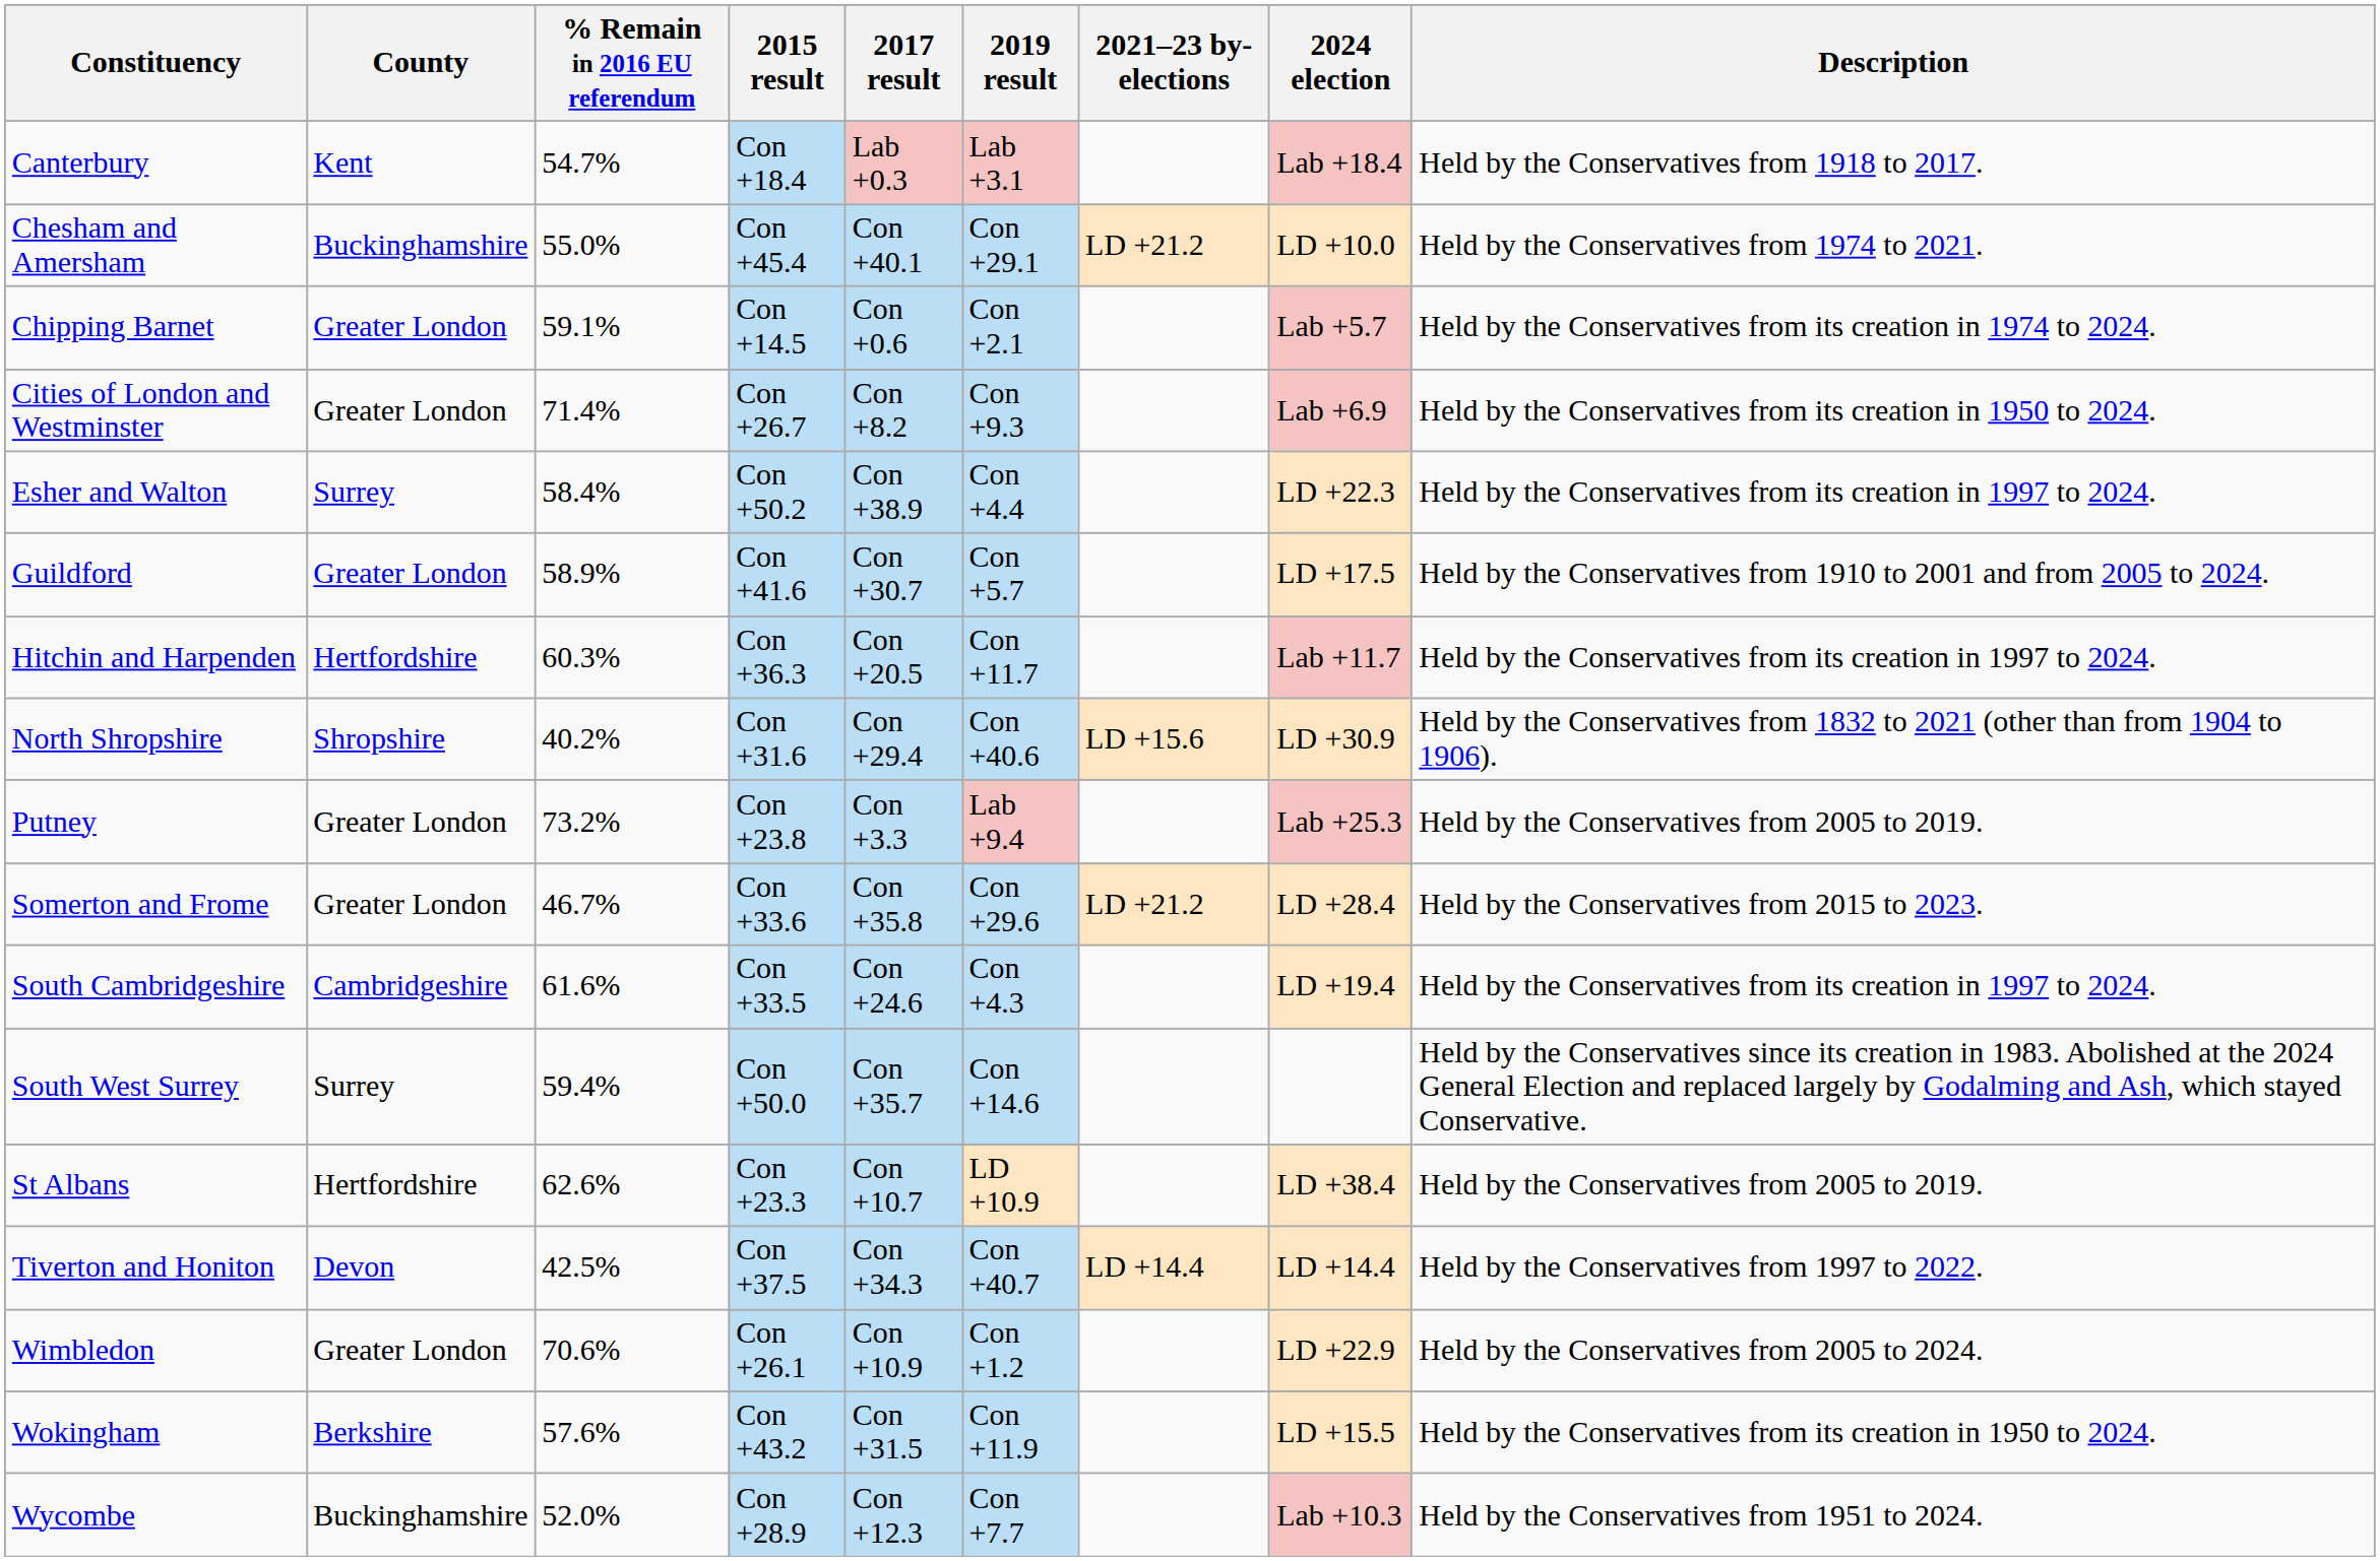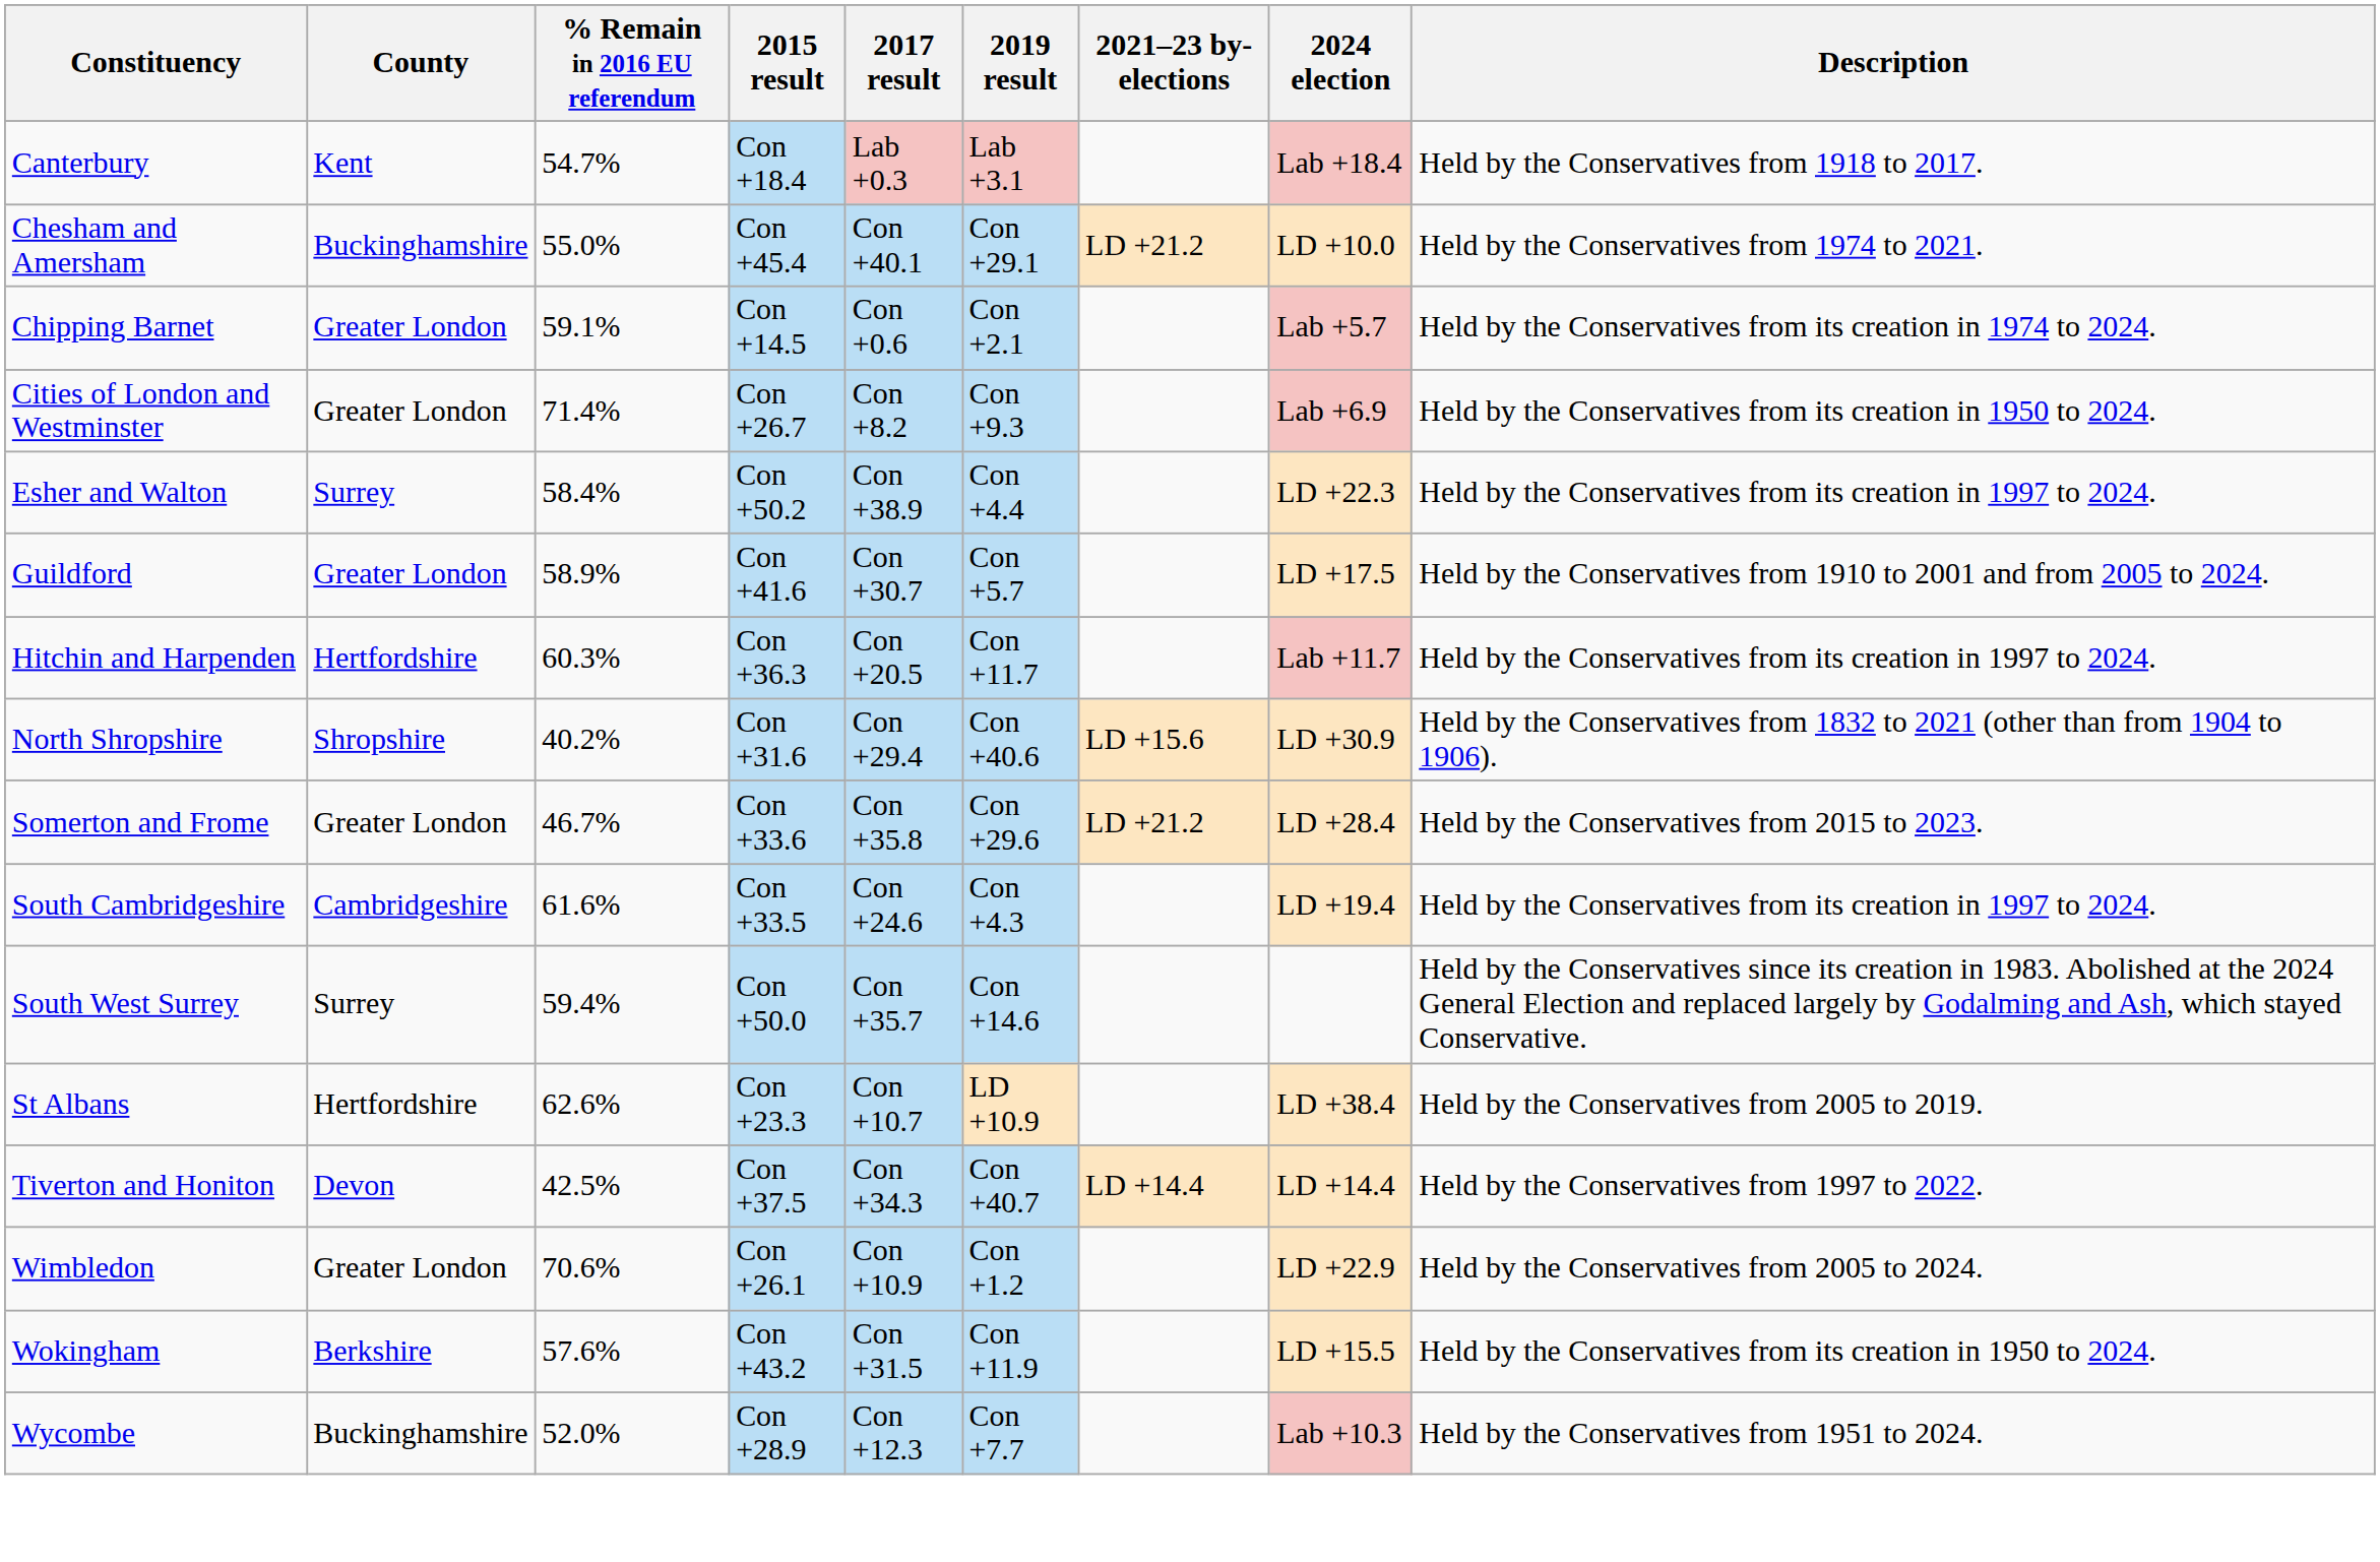- row: Putney | Greater London | 73.2% | Con +23.8 | Con +3.3 | Lab +9.4 | Lab +25.3 | Held by the Conservatives from 2005 to 2019.
